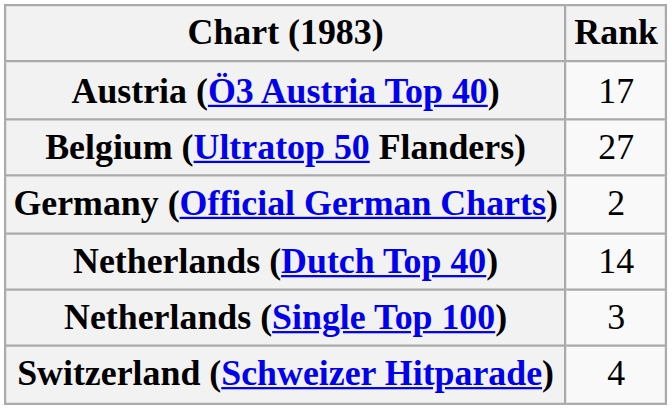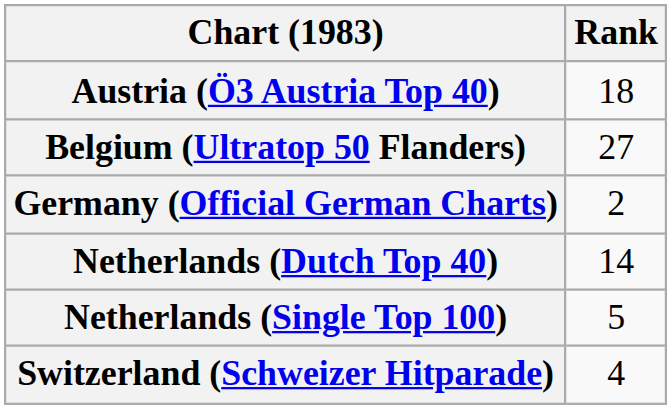Austria (Ö3 Austria Top 40) | Rank: 17 -> 18
Netherlands (Single Top 100) | Rank: 3 -> 5
